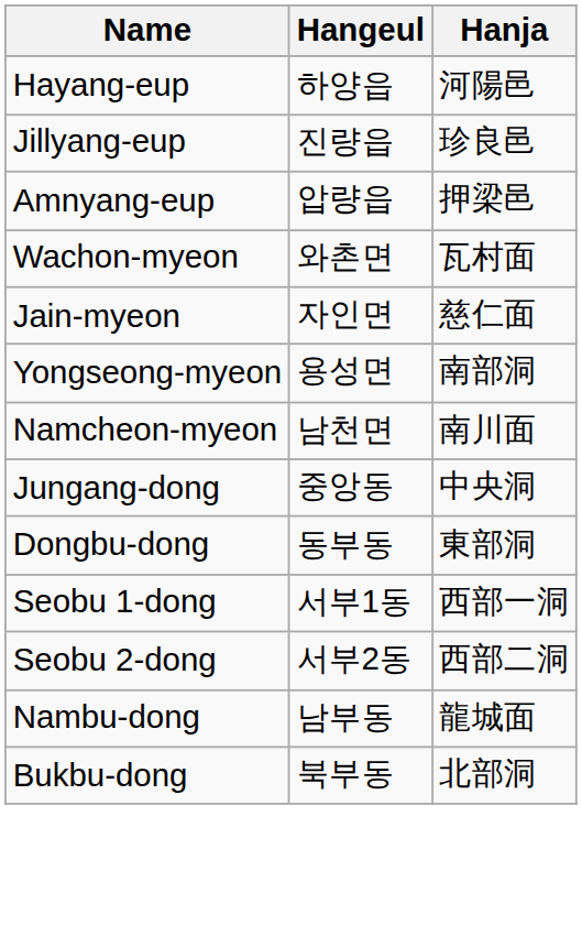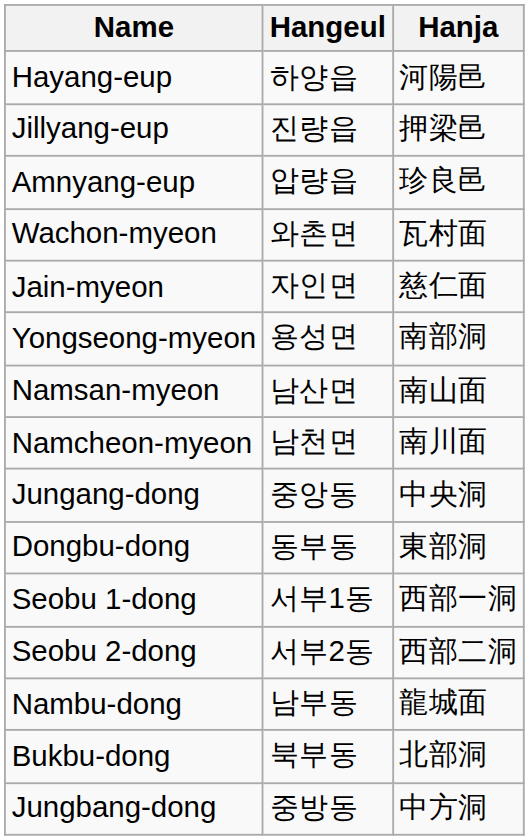Jillyang-eup | Hanja: 珍良邑 -> 押梁邑
Amnyang-eup | Hanja: 押梁邑 -> 珍良邑
+ row: Namsan-myeon | 남산면 | 南山面
+ row: Jungbang-dong | 중방동 | 中方洞
